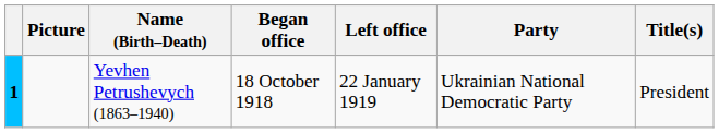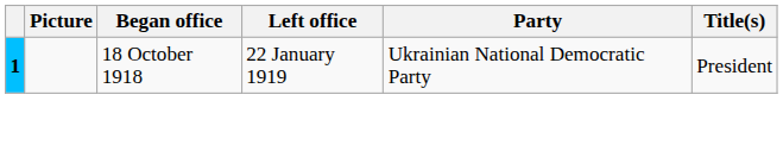- column: Name (Birth–Death) | Yevhen Petrushevych (1863–1940)
